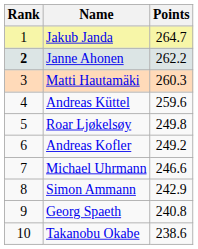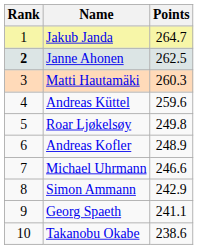Janne Ahonen | Points: 262.2 -> 262.5
Andreas Kofler | Points: 249.2 -> 248.9
Georg Spaeth | Points: 240.8 -> 241.1
